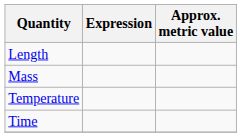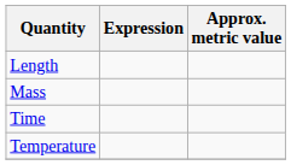rows swapped: Time <-> Temperature
